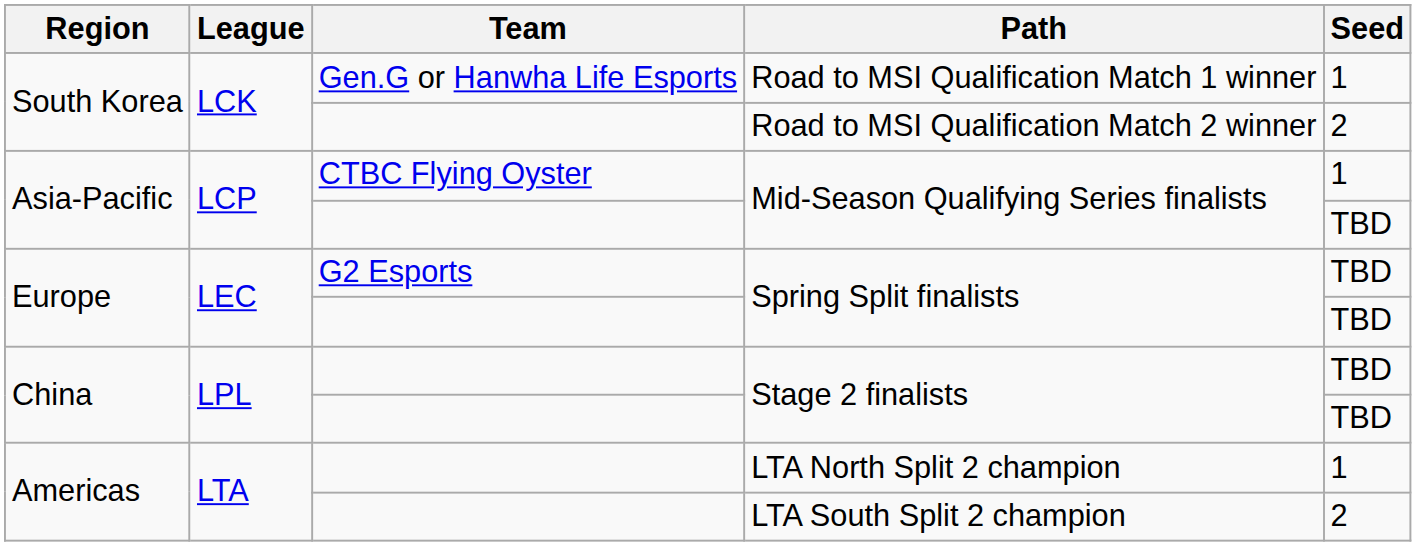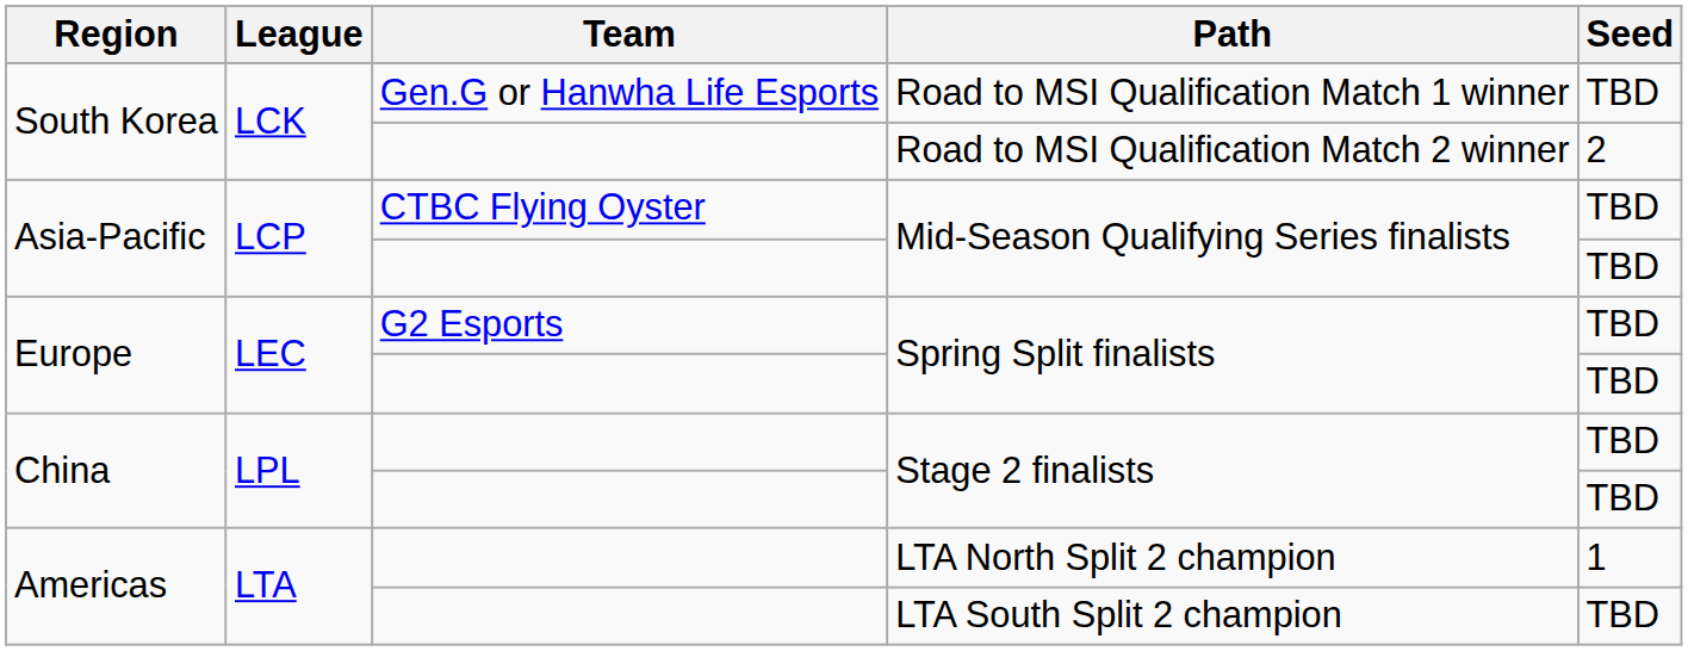Road to MSI Qualification Match 1 winner | Seed: 1 -> TBD
CTBC Flying Oyster / Mid-Season Qualifying Series finalists | Seed: 1 -> TBD
LTA South Split 2 champion | Seed: 2 -> TBD
